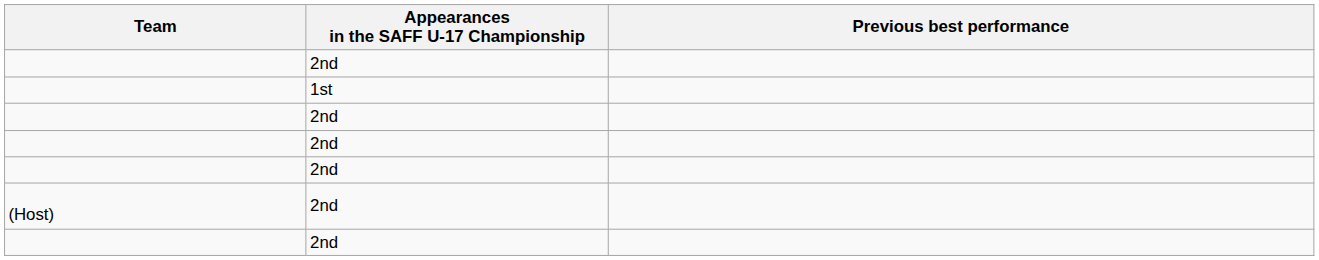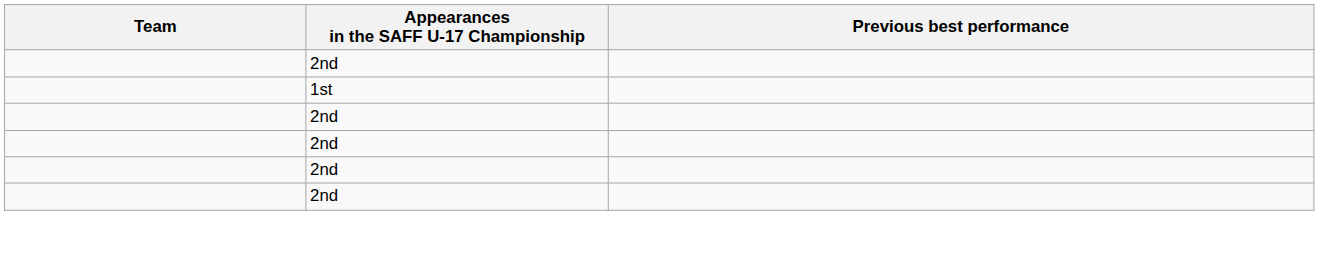- row: (Host) | 2nd
